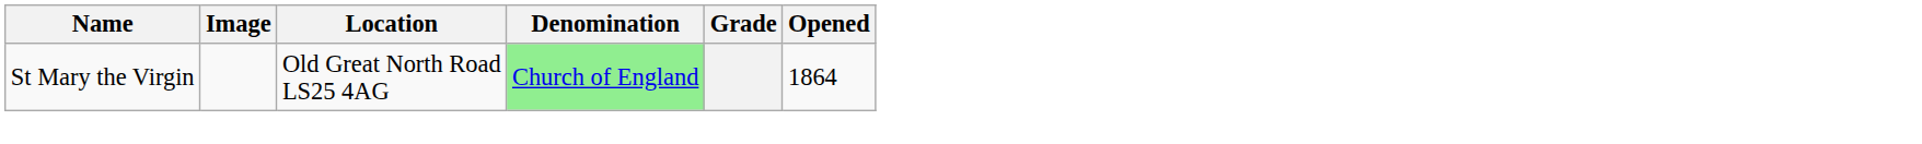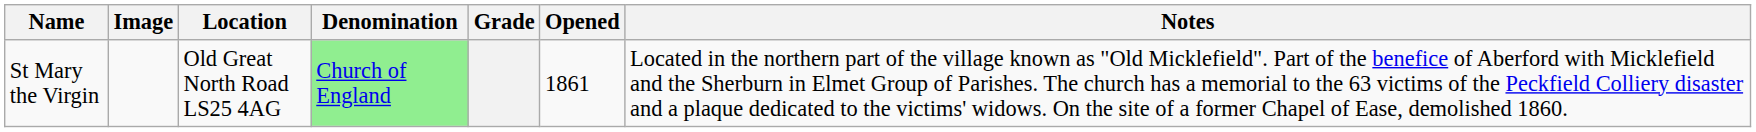+ column: Notes | Located in the northern part of the village known as "Old Micklefield". Part of the benefice of Aberford with Micklefield and the Sherburn in Elmet Group of Parishes. The church has a memorial to the 63 victims of the Peckfield Colliery disaster and a plaque dedicated to the victims' widows. On the site of a former Chapel of Ease, demolished 1860.
St Mary the Virgin | Opened: 1864 -> 1861
